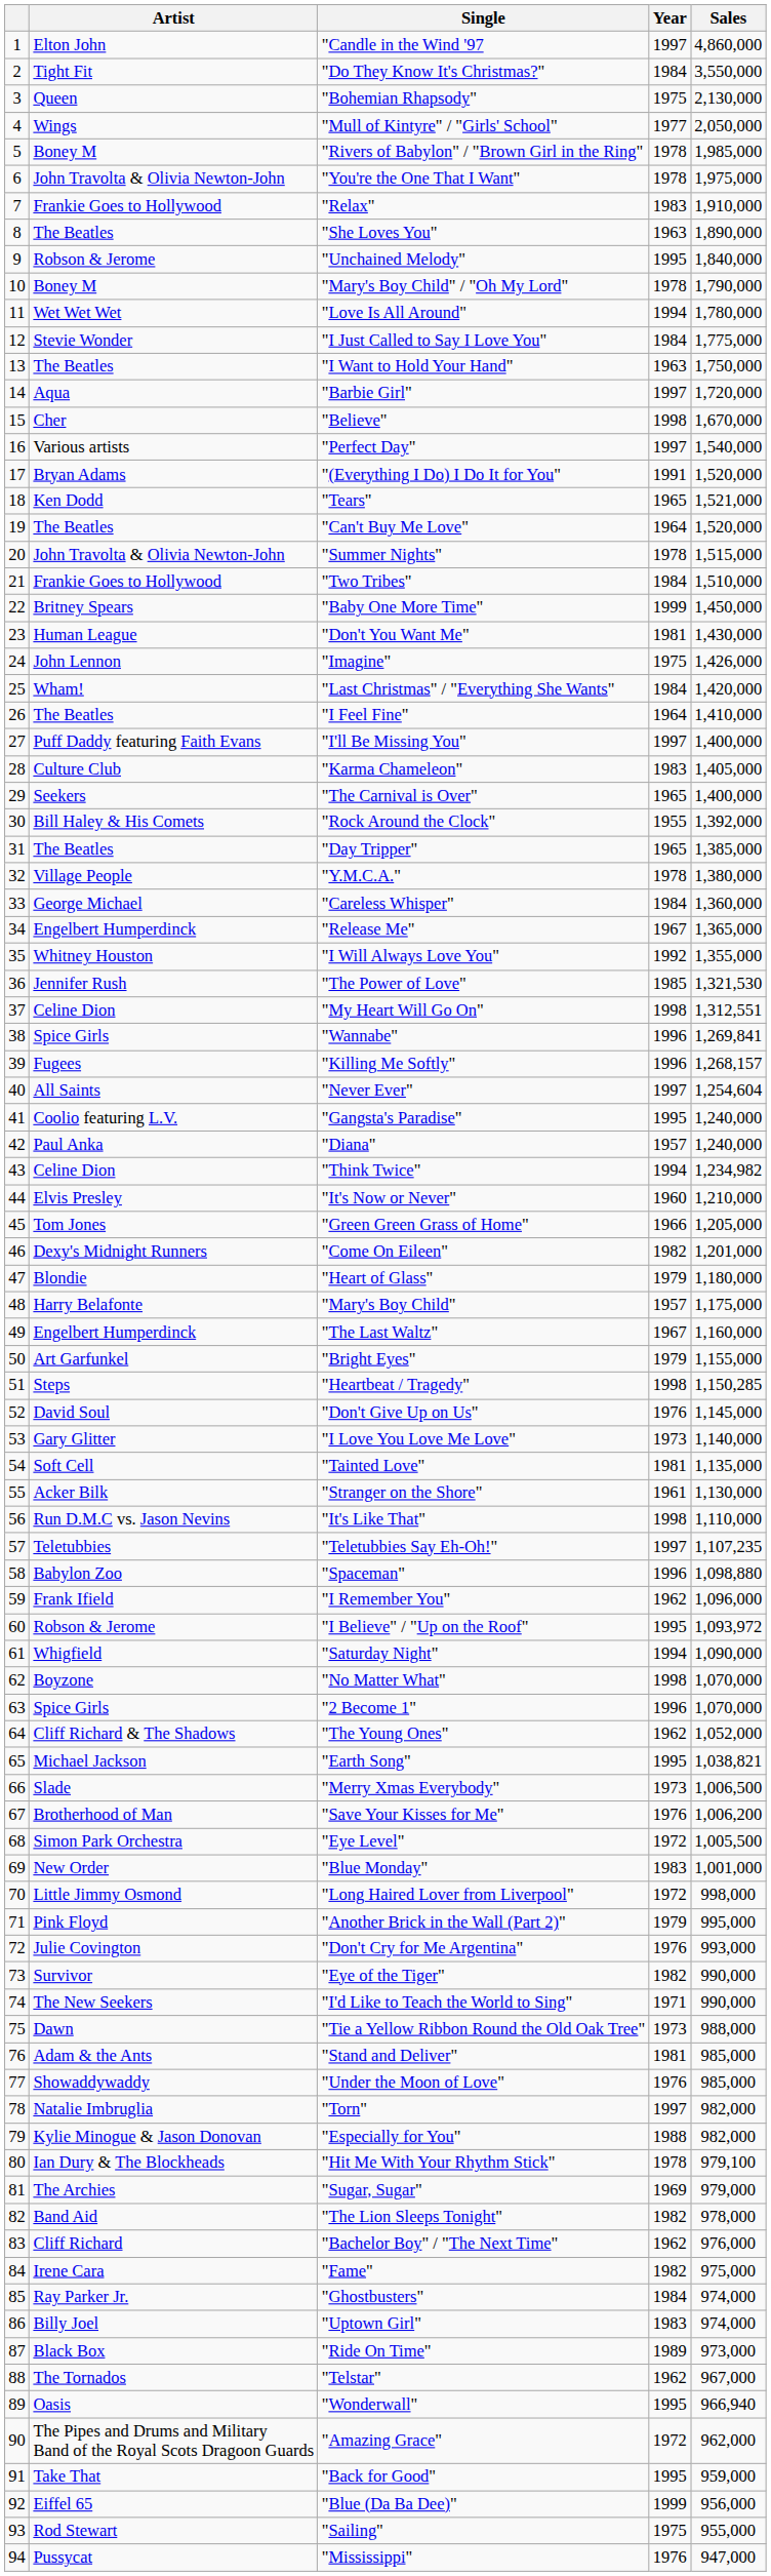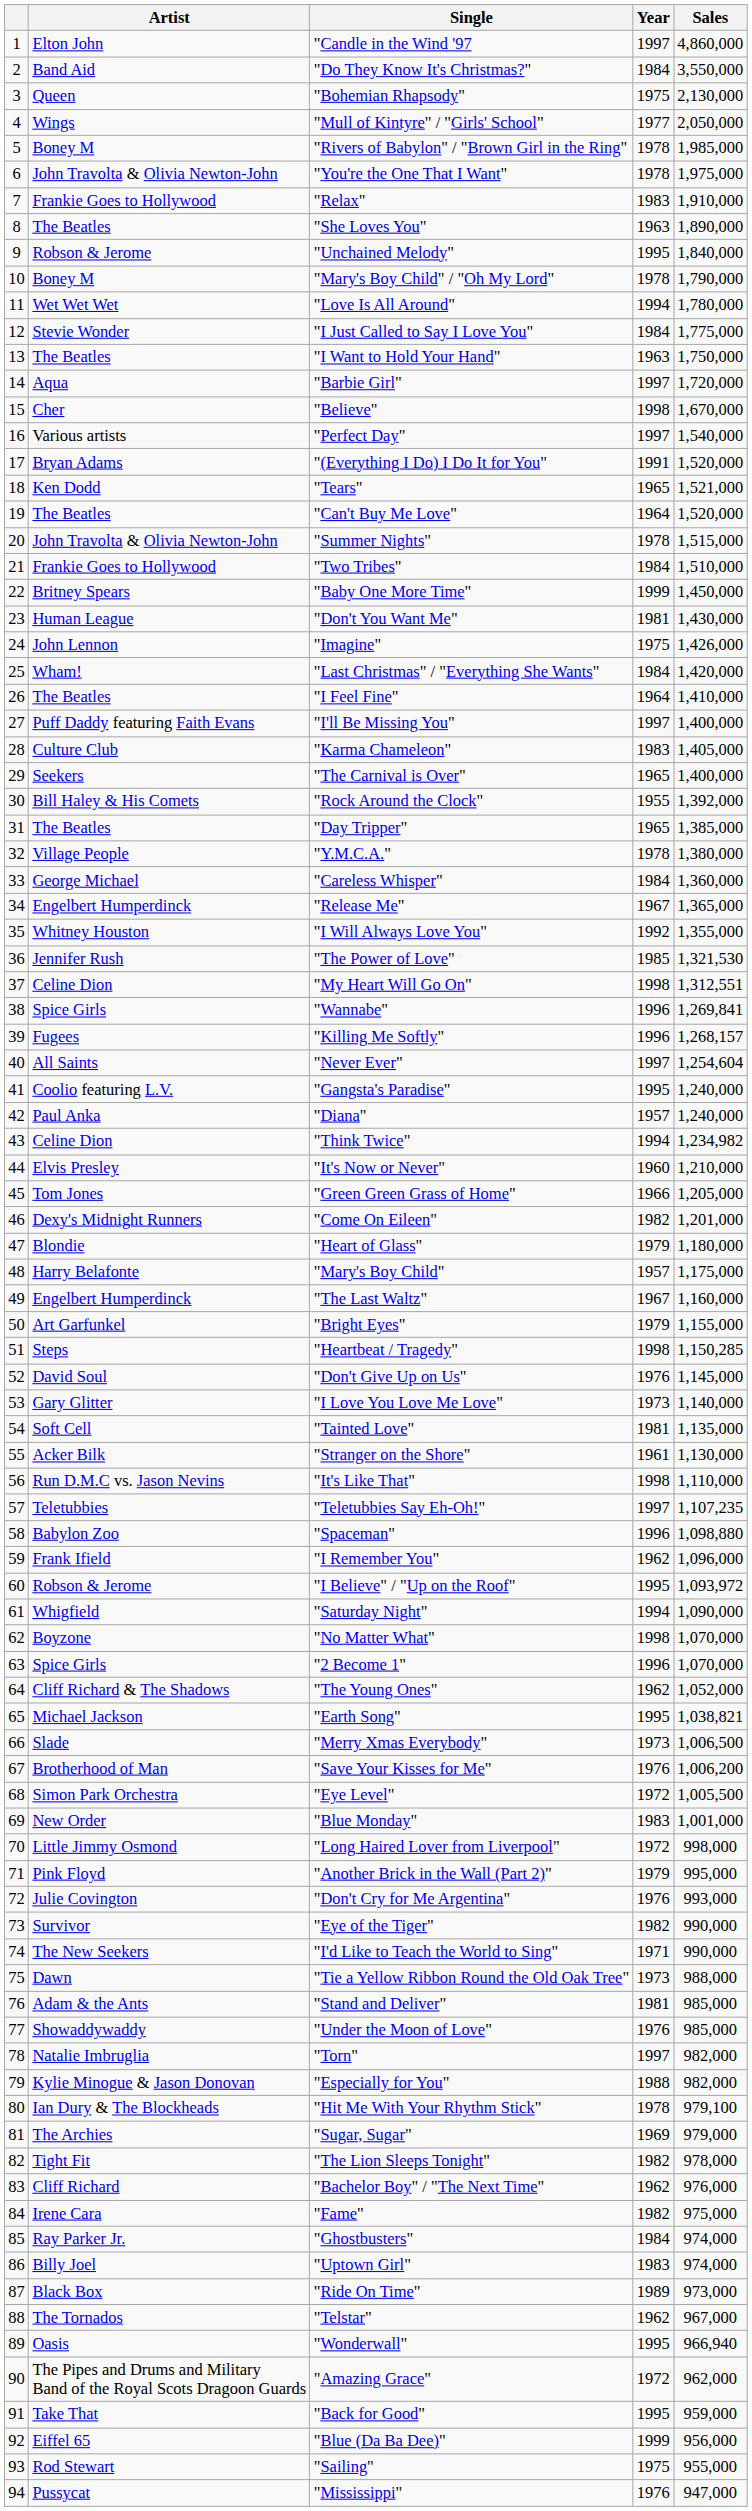"Do They Know It's Christmas?" | Artist: Tight Fit -> Band Aid
"The Lion Sleeps Tonight" | Artist: Band Aid -> Tight Fit
